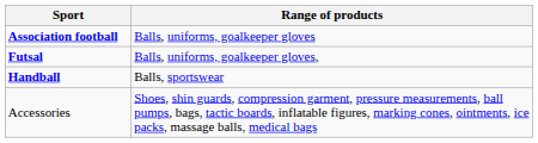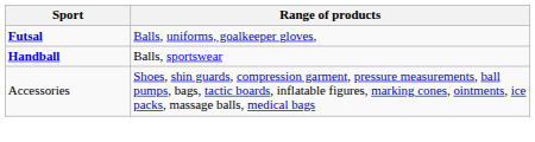- row: Association football | Balls, uniforms, goalkeeper gloves
